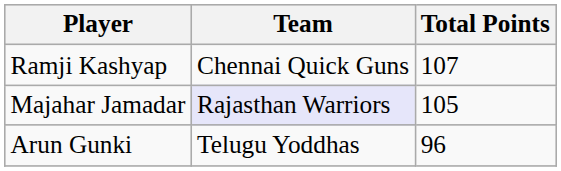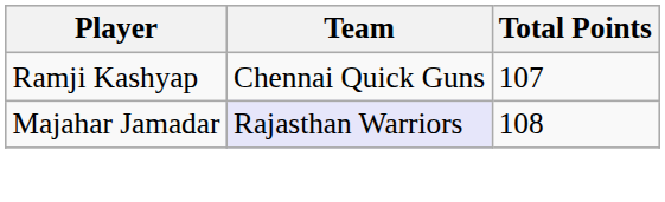Majahar Jamadar | Total Points: 105 -> 108
- row: Arun Gunki | Telugu Yoddhas | 96
